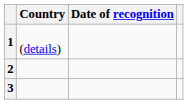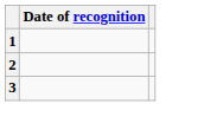- column: Country | (details)
